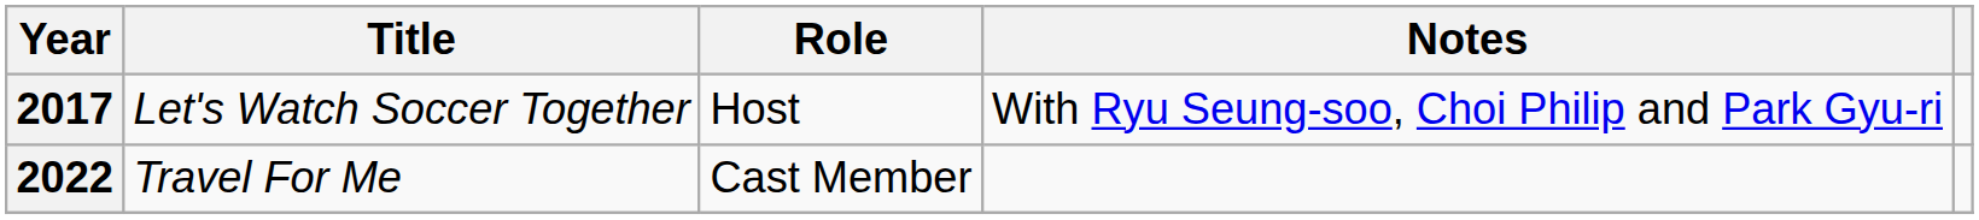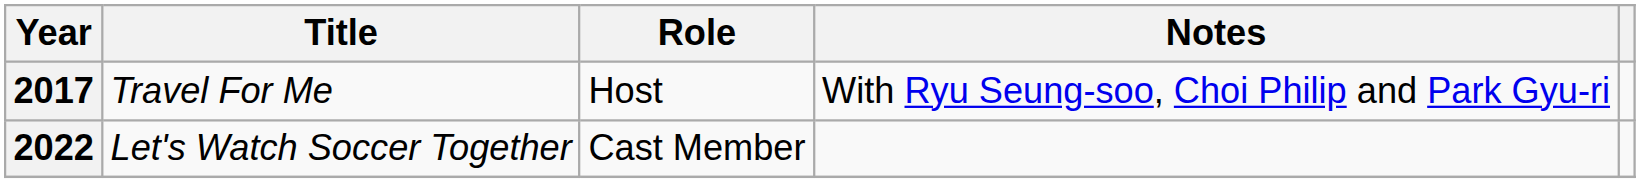2017 | Title: Let's Watch Soccer Together -> Travel For Me
2022 | Title: Travel For Me -> Let's Watch Soccer Together
